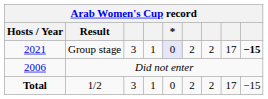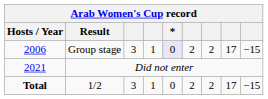Group stage | Hosts / Year: 2021 -> 2006
Group stage | column 9: bold -> normal
Did not enter | Hosts / Year: 2006 -> 2021
